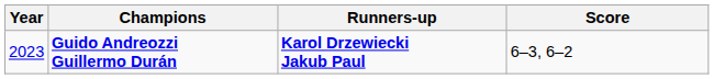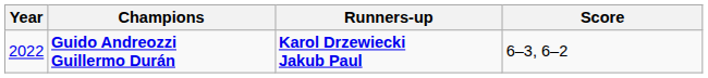Guido Andreozzi Guillermo Durán | Year: 2023 -> 2022
